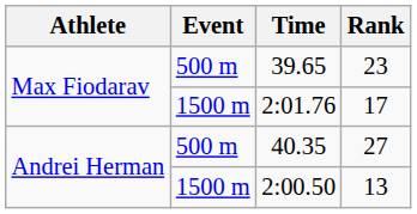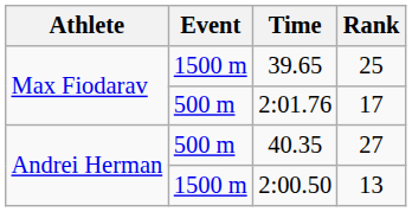39.65 | Event: 500 m -> 1500 m
39.65 | Rank: 23 -> 25
2:01.76 | Event: 1500 m -> 500 m
